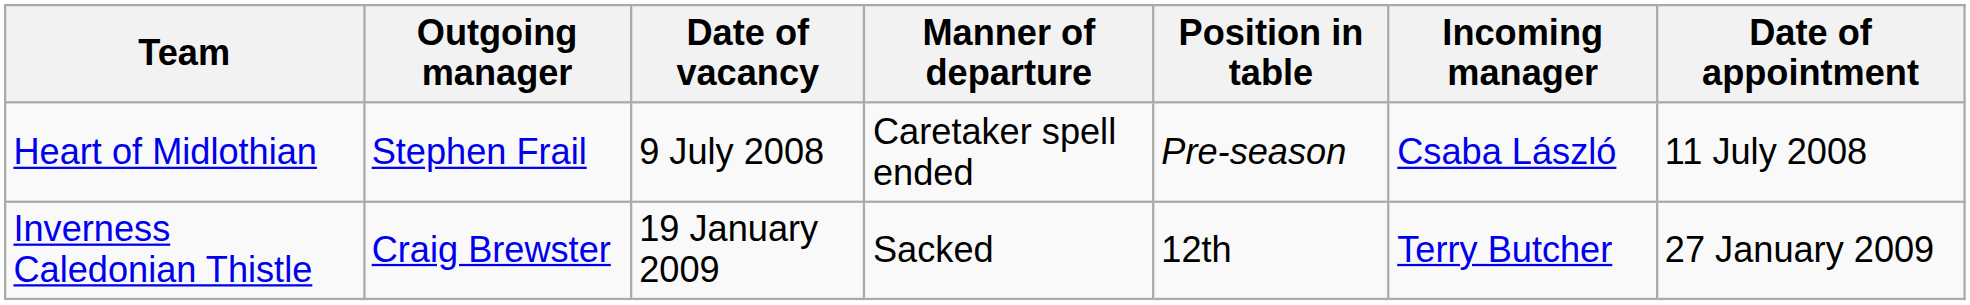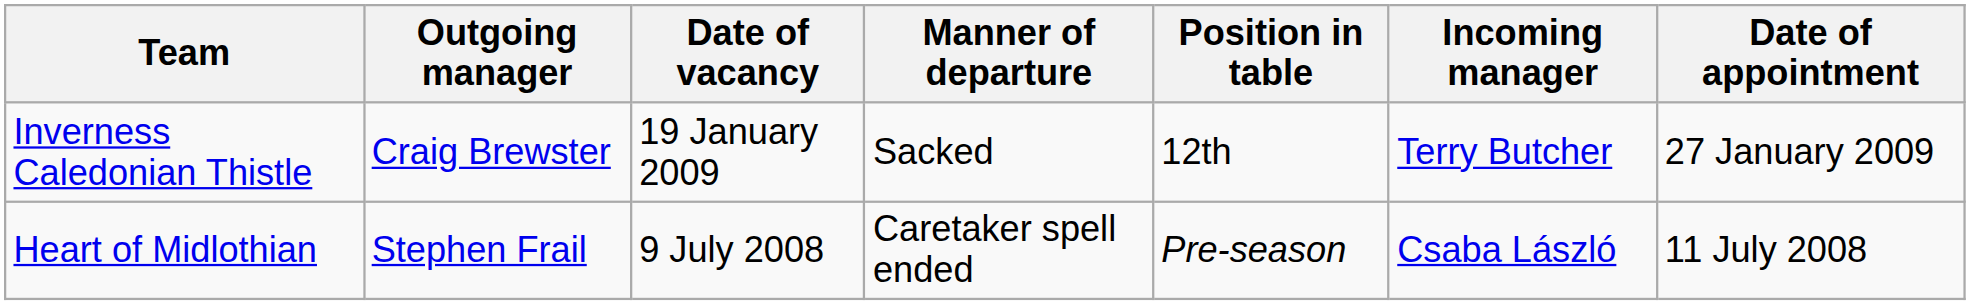rows swapped: Heart of Midlothian <-> Inverness Caledonian Thistle
